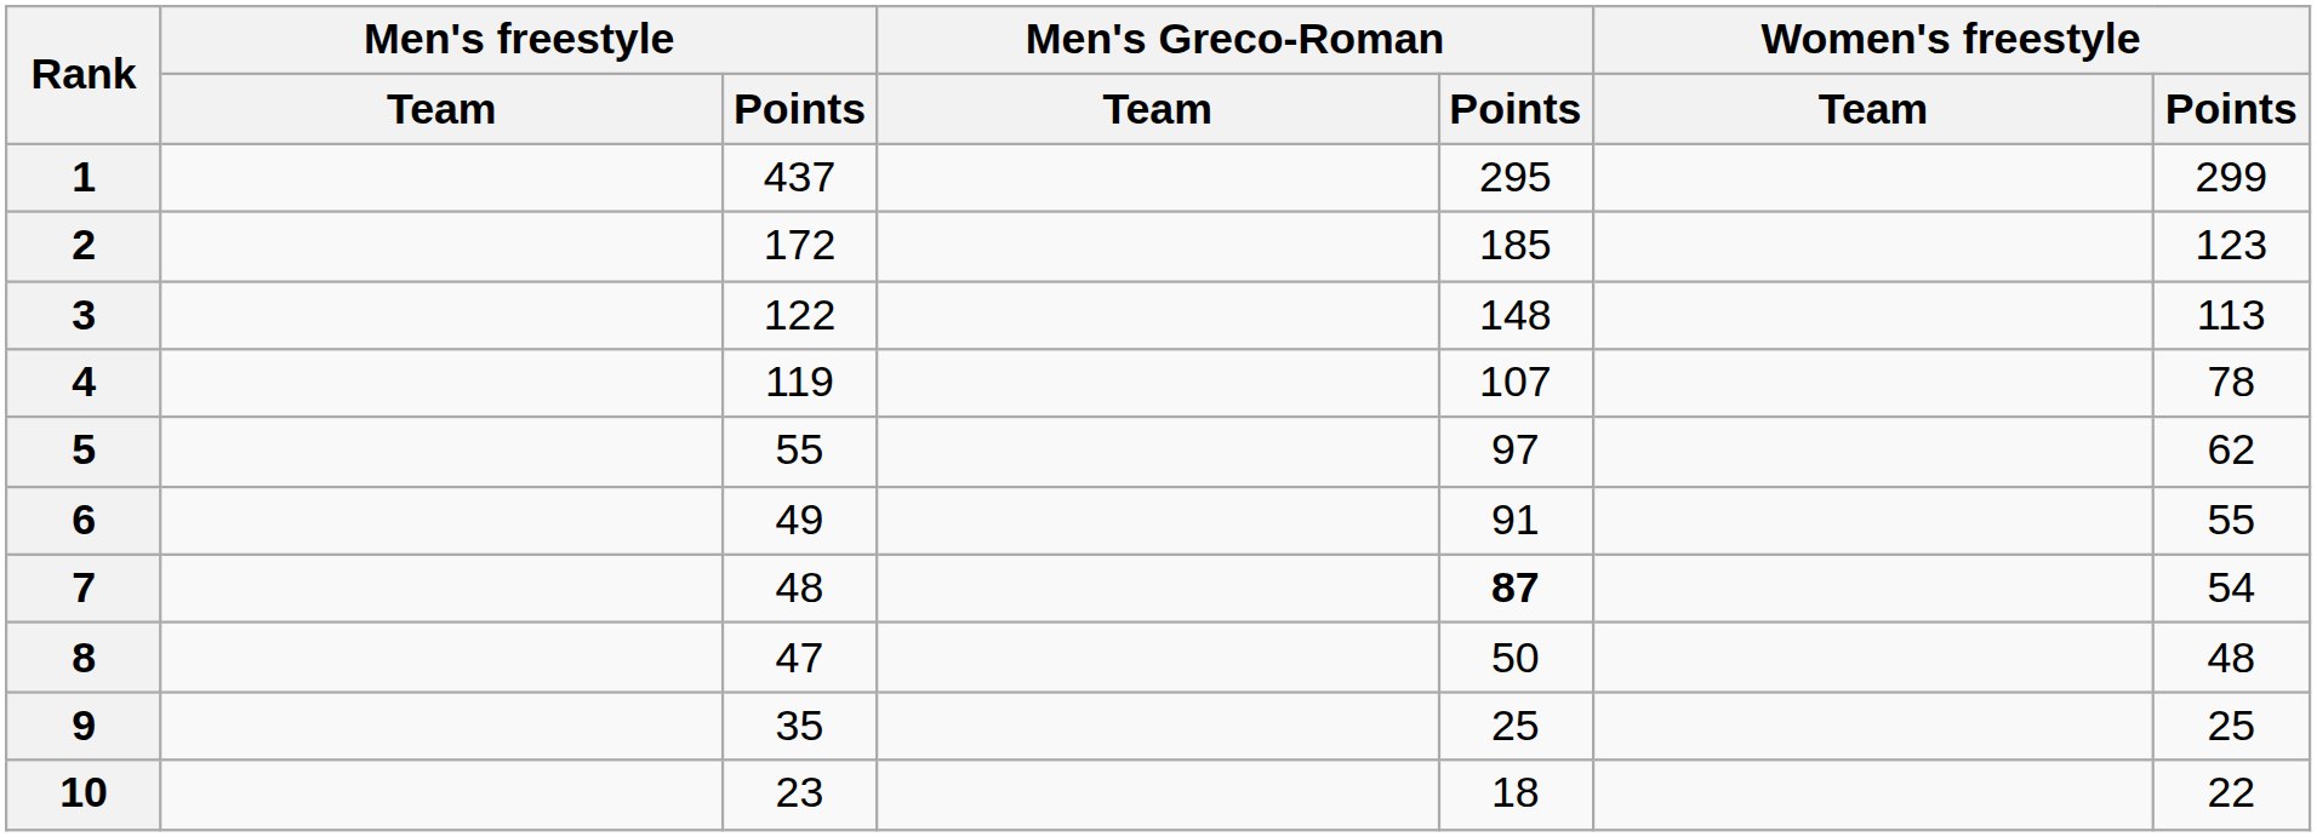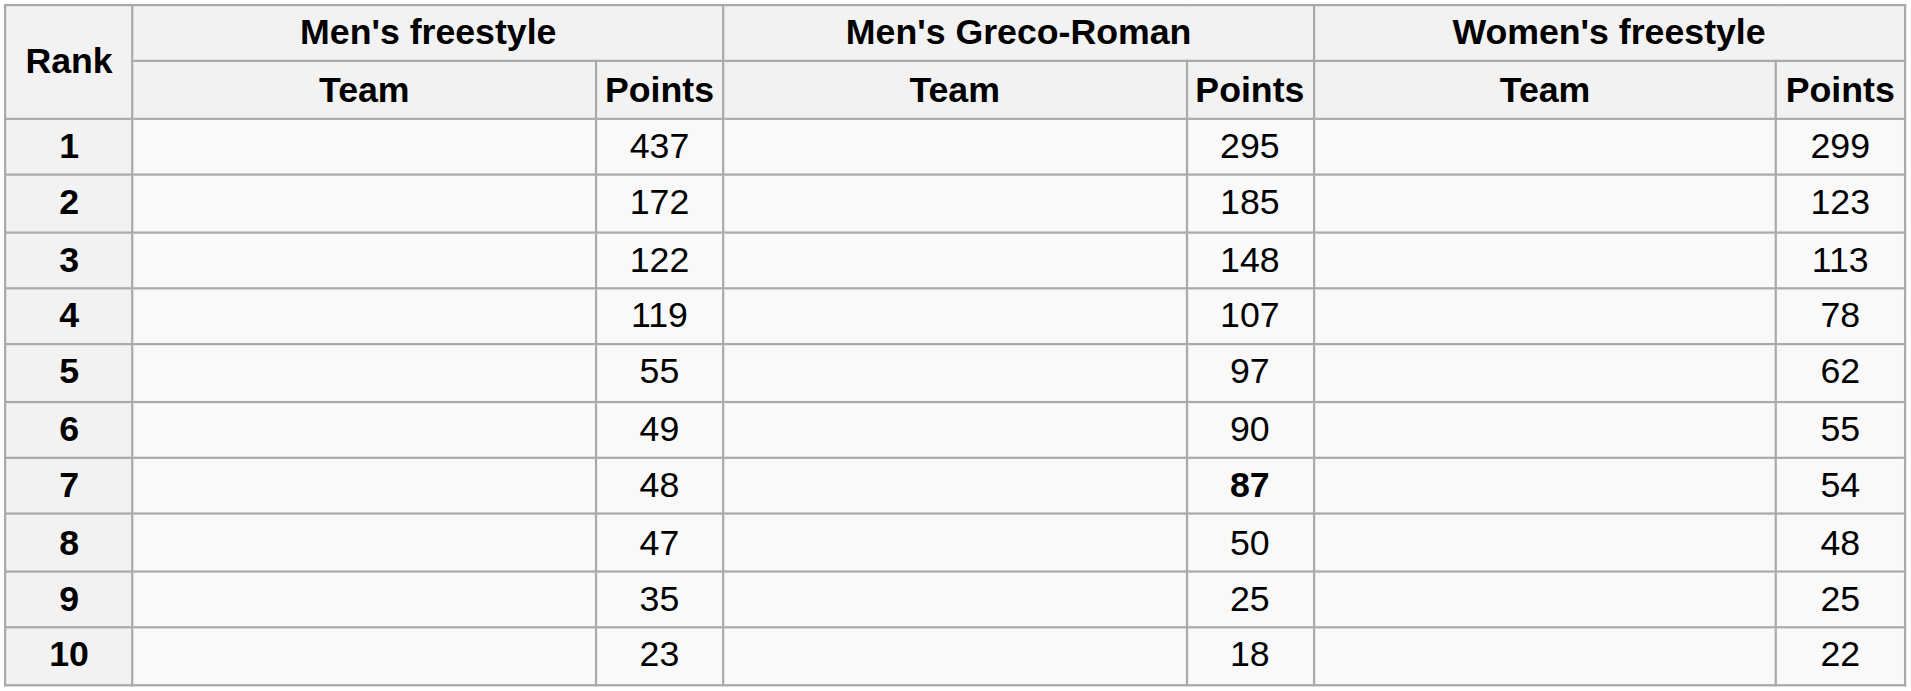6 | Men's Greco-Roman / Points: 91 -> 90
